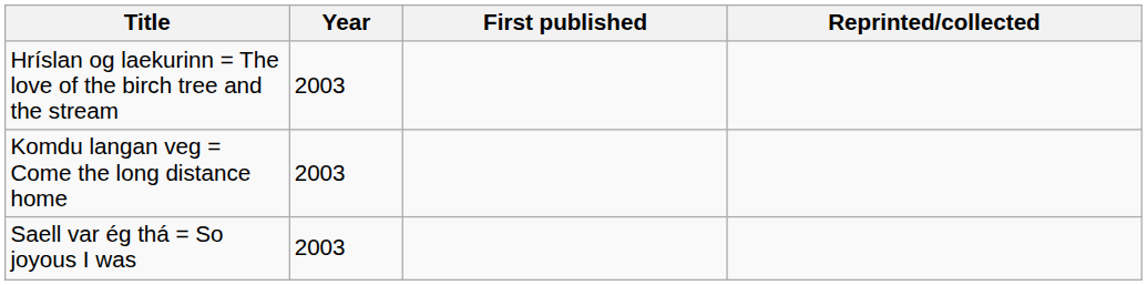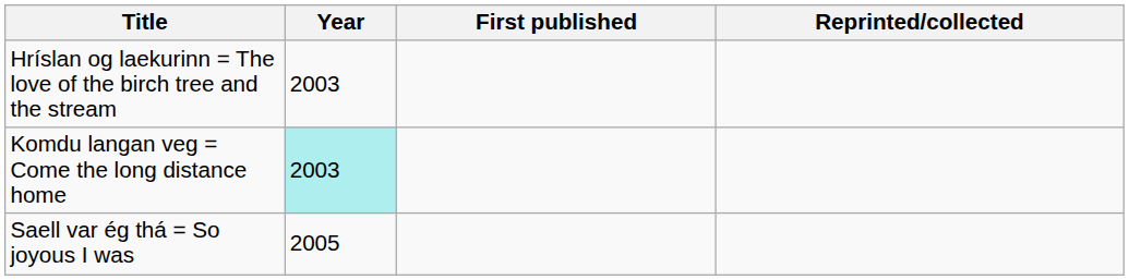Komdu langan veg = Come the long distance home | Year: no background -> paleturquoise background
Saell var ég thá = So joyous I was | Year: 2003 -> 2005
